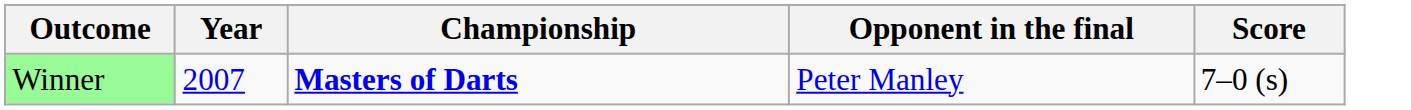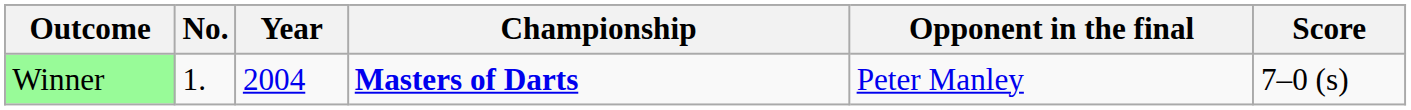+ column: No. | 1.
Winner | Year: 2007 -> 2004
